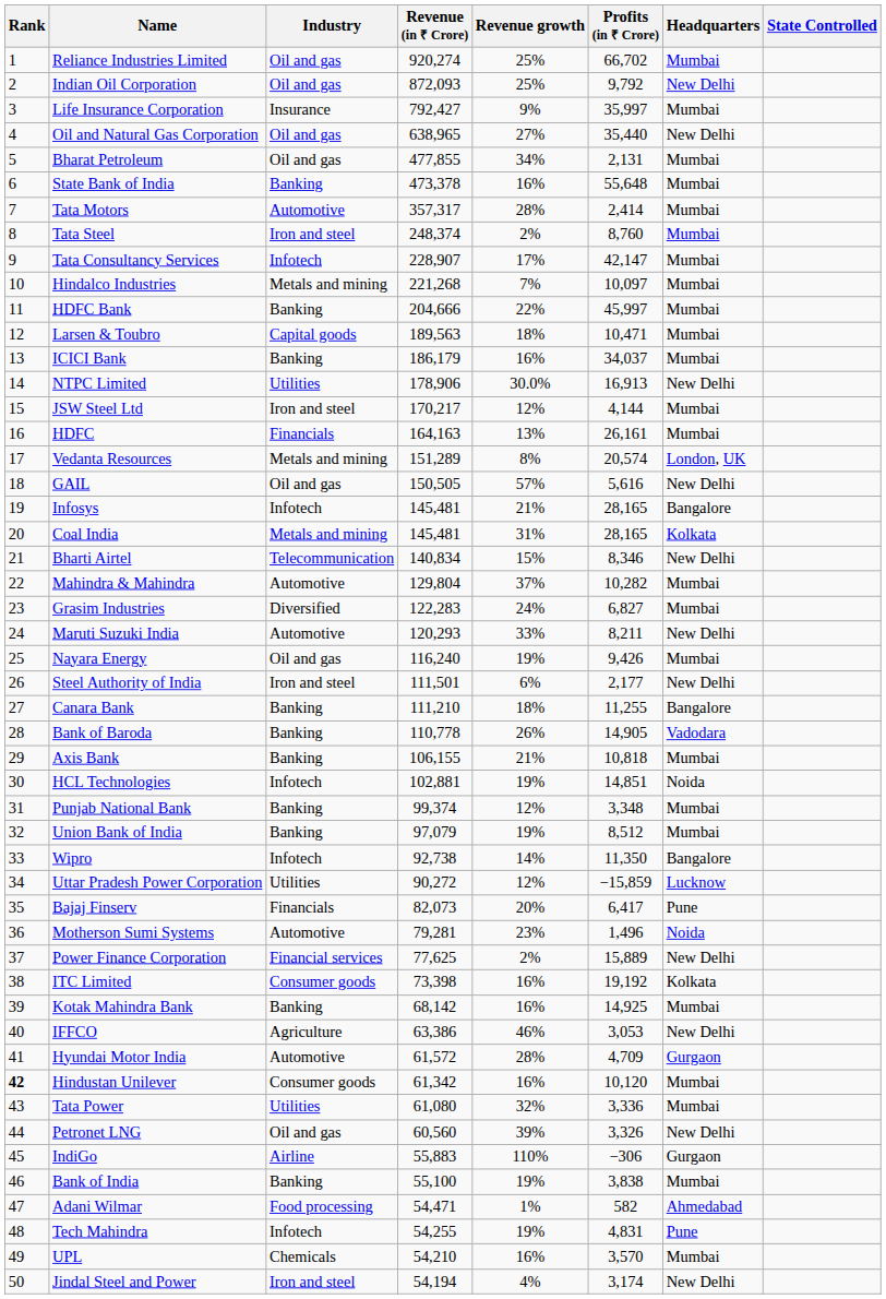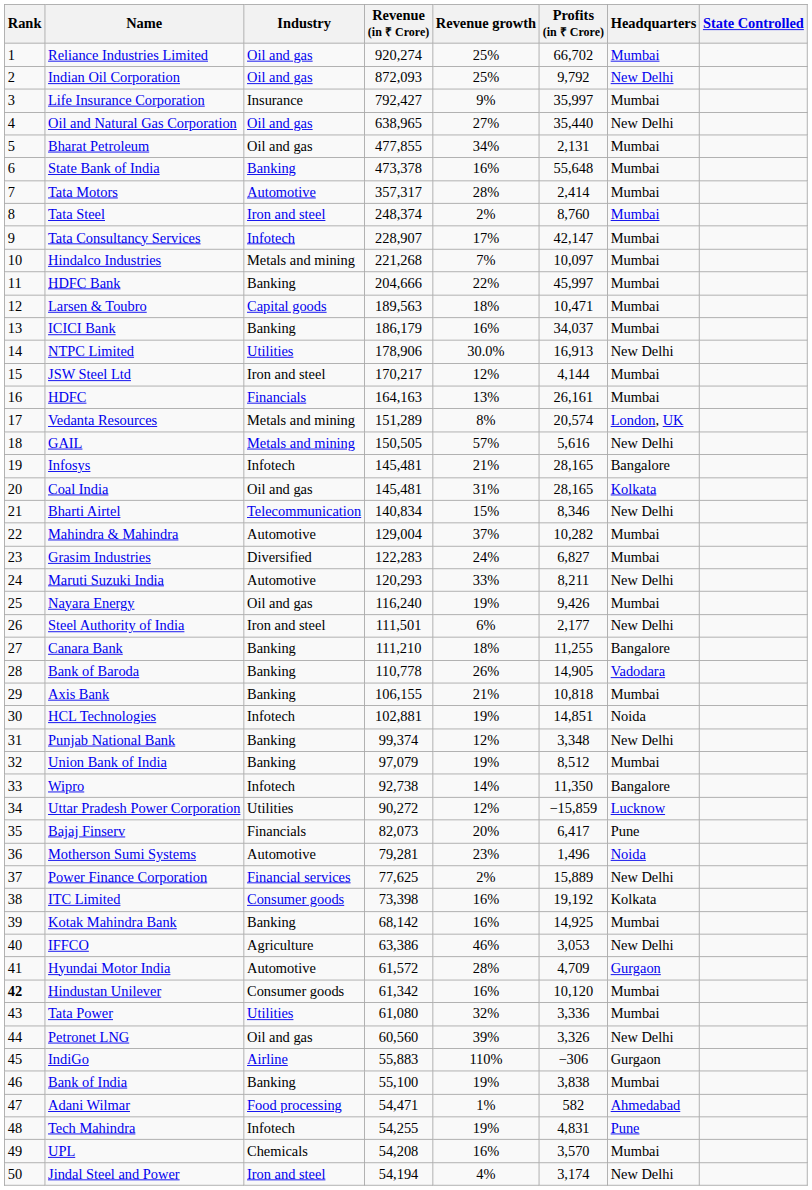GAIL | Industry: Oil and gas -> Metals and mining
Coal India | Industry: Metals and mining -> Oil and gas
Mahindra & Mahindra | Revenue (in ₹ Crore): 129,804 -> 129,004
Punjab National Bank | Headquarters: Mumbai -> New Delhi
UPL | Revenue (in ₹ Crore): 54,210 -> 54,208
